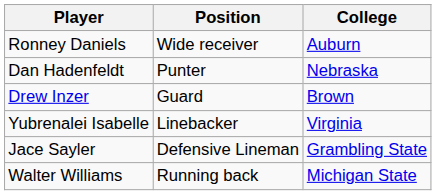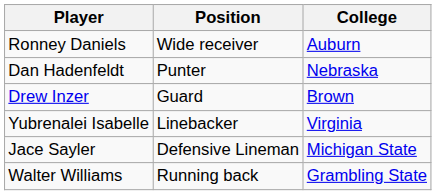Jace Sayler | College: Grambling State -> Michigan State
Walter Williams | College: Michigan State -> Grambling State
